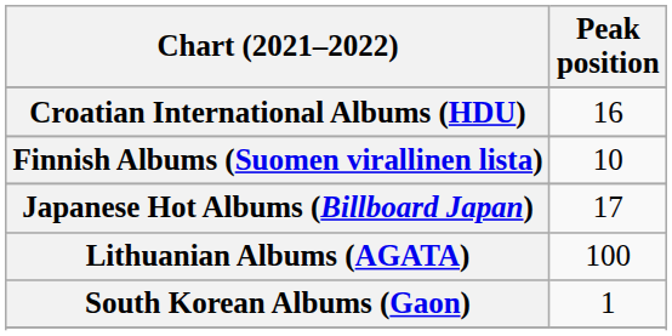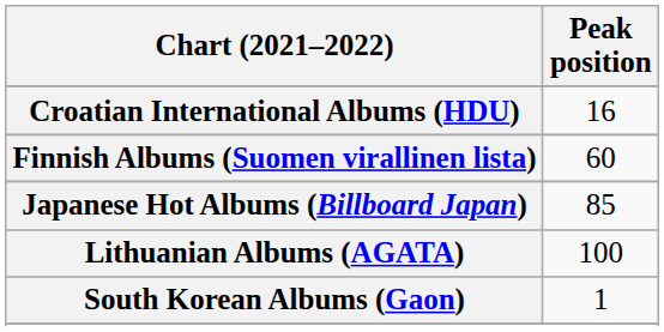Finnish Albums (Suomen virallinen lista) | Peak position: 10 -> 60
Japanese Hot Albums (Billboard Japan) | Peak position: 17 -> 85
